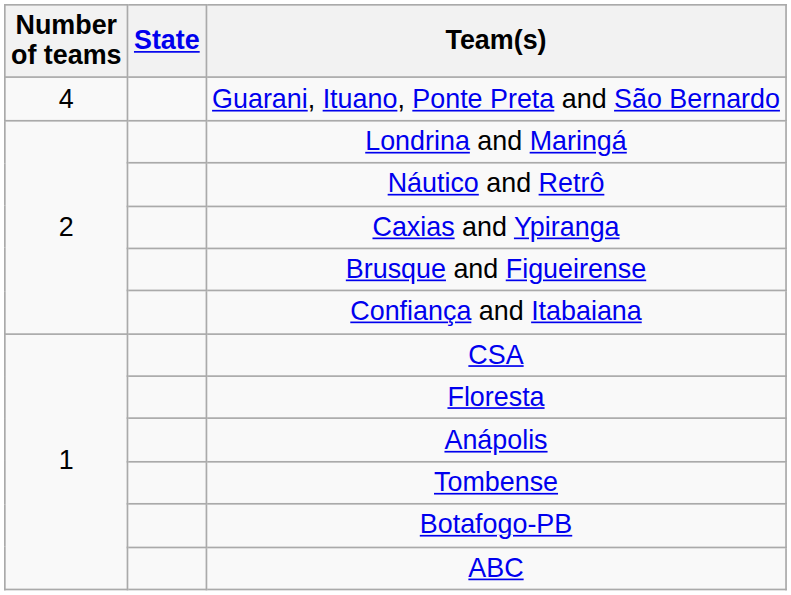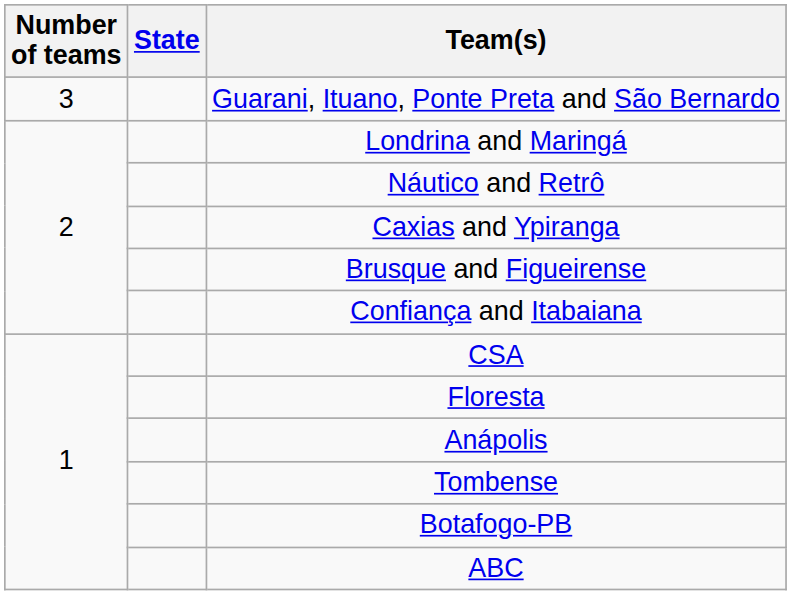Guarani, Ituano, Ponte Preta and São Bernardo | Number of teams: 4 -> 3
